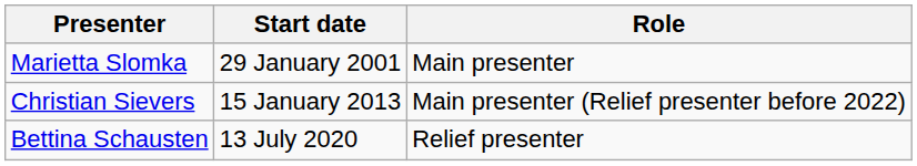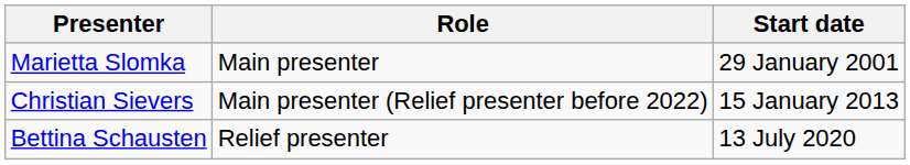columns swapped: Start date <-> Role
